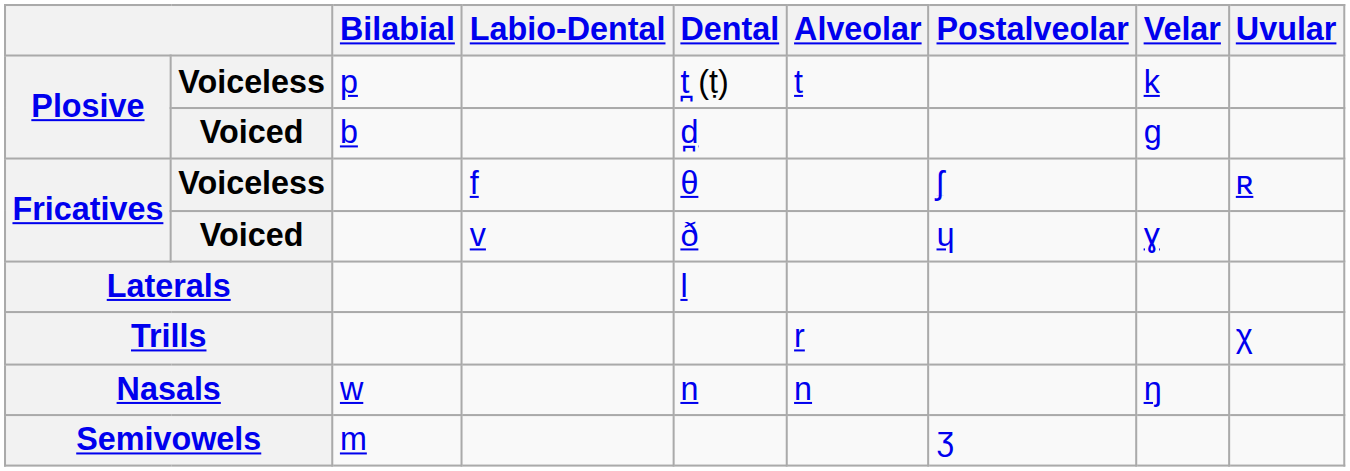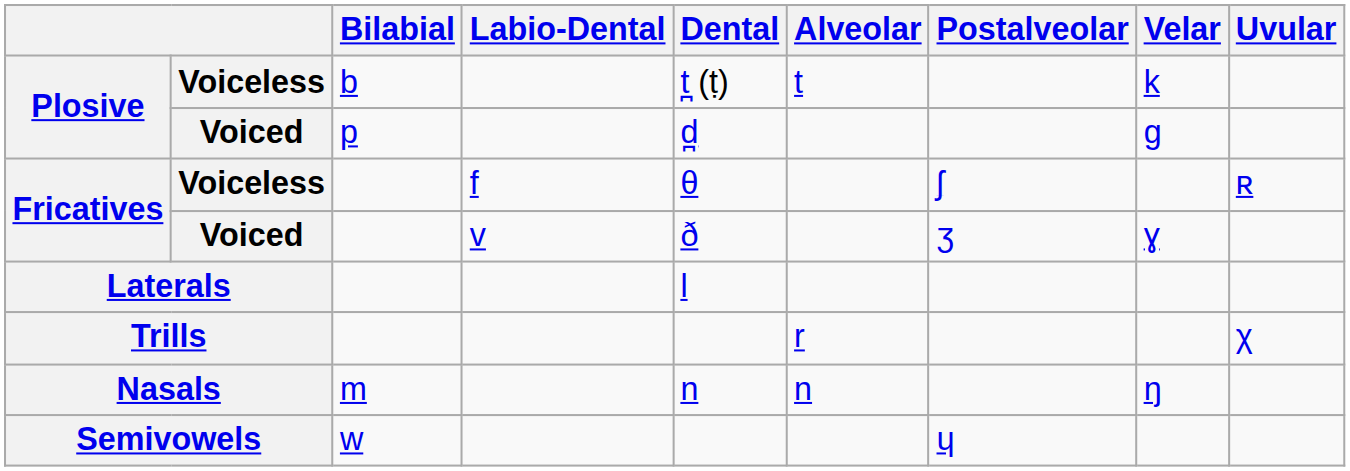Plosive / Voiceless | Bilabial: p -> b
Plosive / Voiced | Bilabial: b -> p
Fricatives / Voiced | Postalveolar: ɥ -> ʒ
Nasals | Bilabial: w -> m
Semivowels | Bilabial: m -> w
Semivowels | Postalveolar: ʒ -> ɥ
